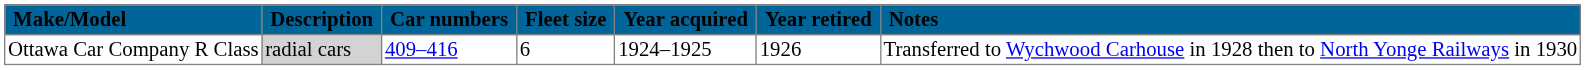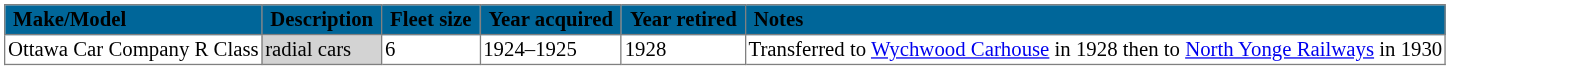- column: Car numbers | 409–416
Ottawa Car Company R Class | Year retired: 1926 -> 1928
